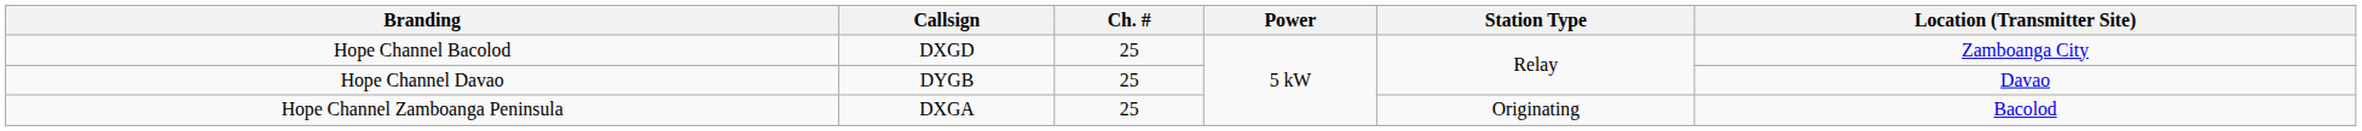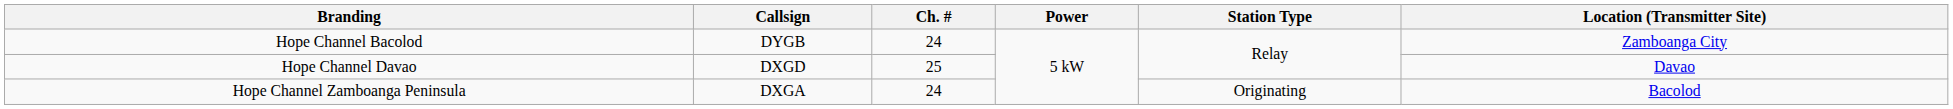Hope Channel Bacolod | Callsign: DXGD -> DYGB
Hope Channel Bacolod | Ch. #: 25 -> 24
Hope Channel Davao | Callsign: DYGB -> DXGD
Hope Channel Zamboanga Peninsula | Ch. #: 25 -> 24
